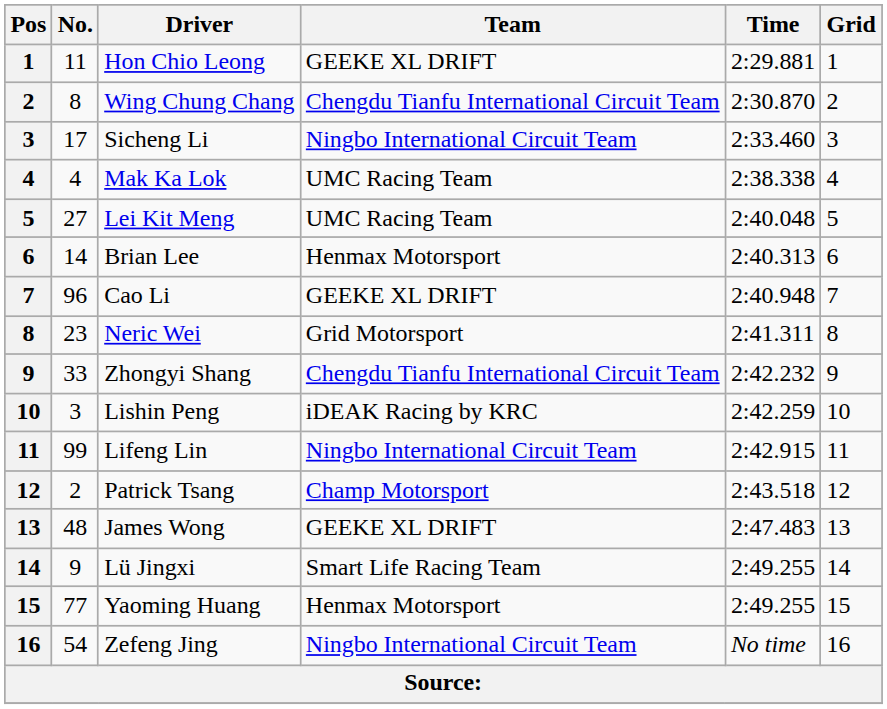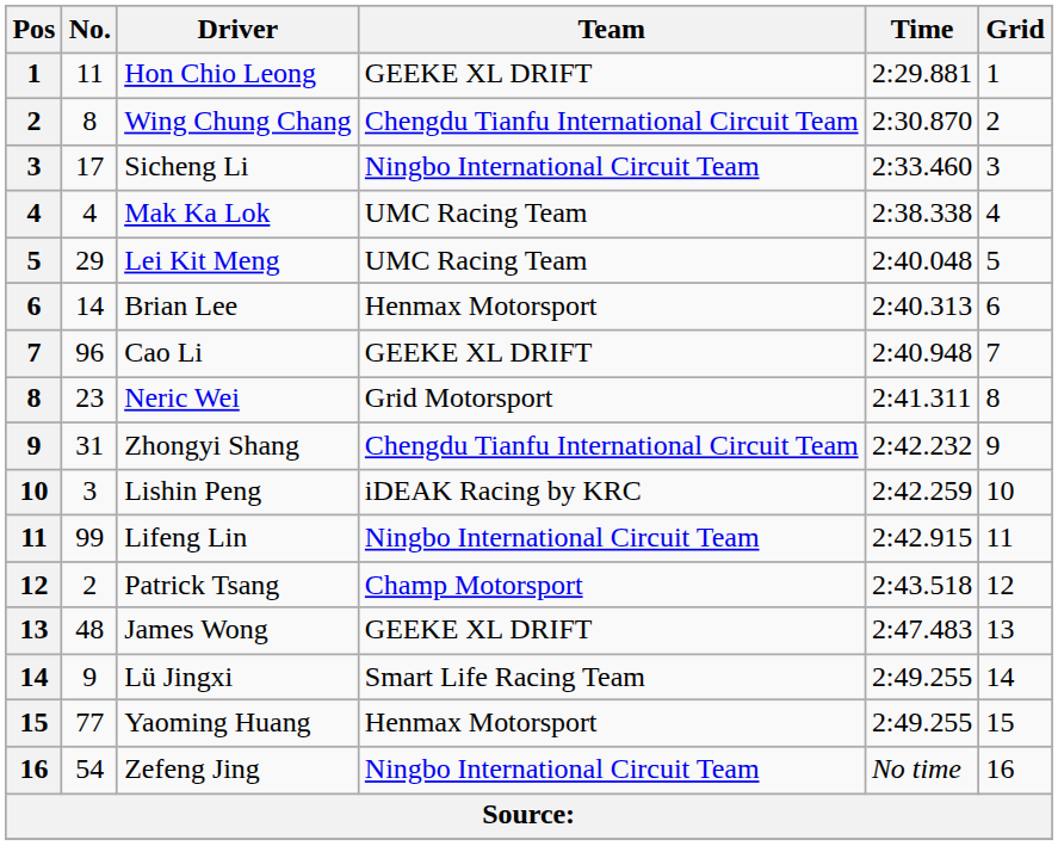Lei Kit Meng | No.: 27 -> 29
Zhongyi Shang | No.: 33 -> 31
